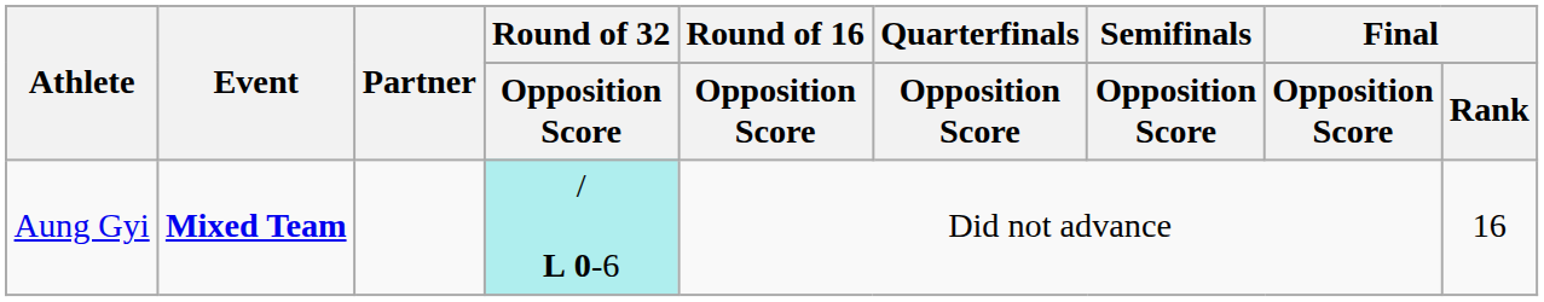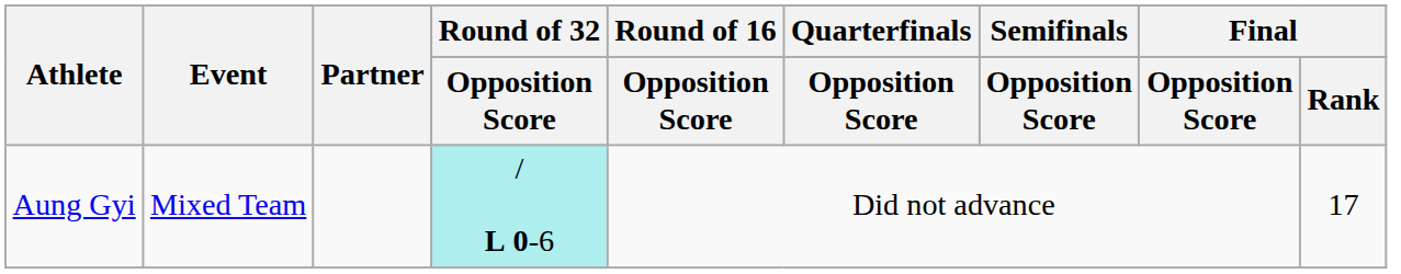Aung Gyi | Event: bold -> normal
Aung Gyi | Final / Rank: 16 -> 17
